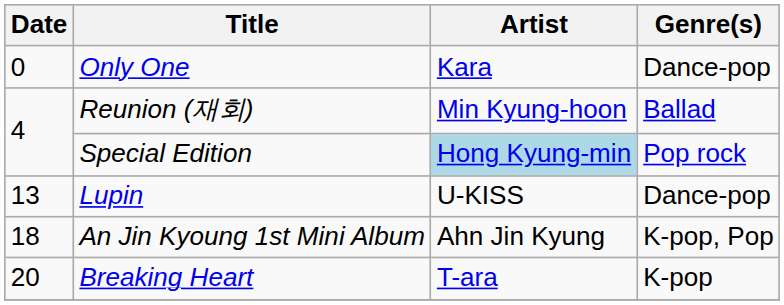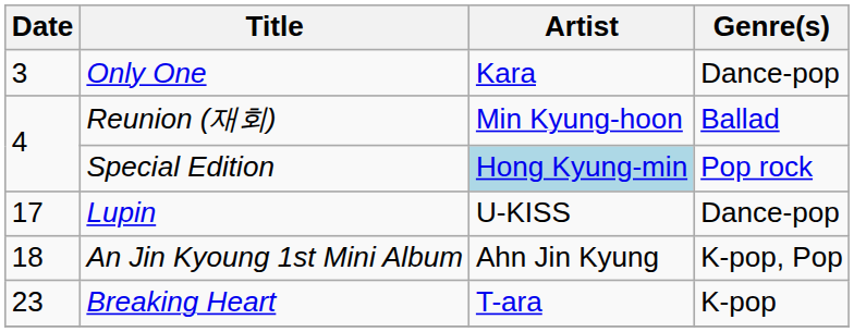Only One | Date: 0 -> 3
Lupin | Date: 13 -> 17
Breaking Heart | Date: 20 -> 23
